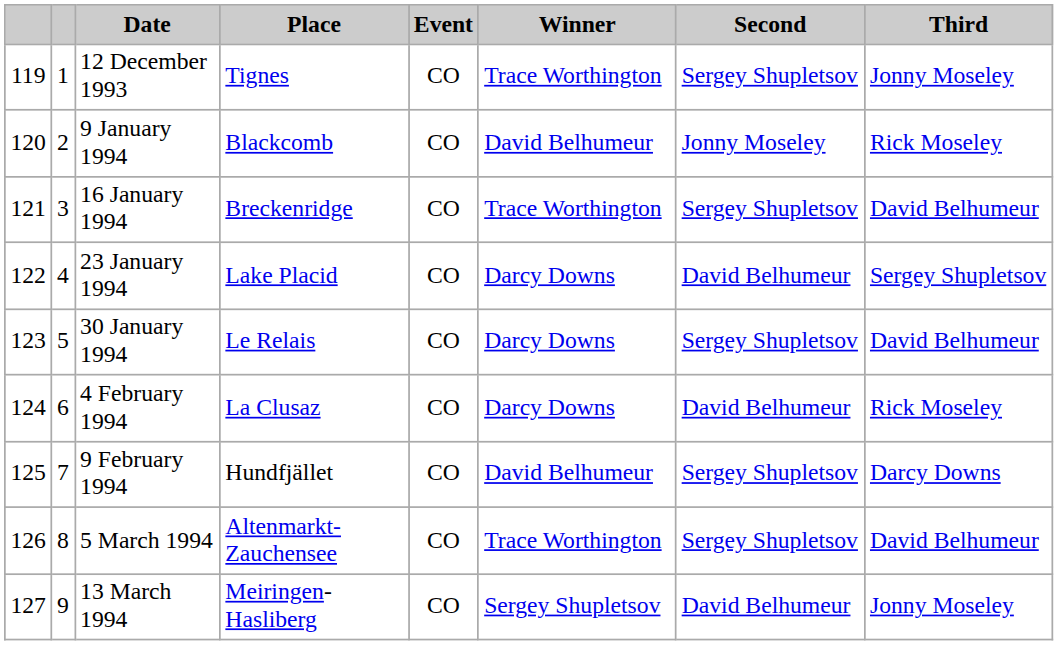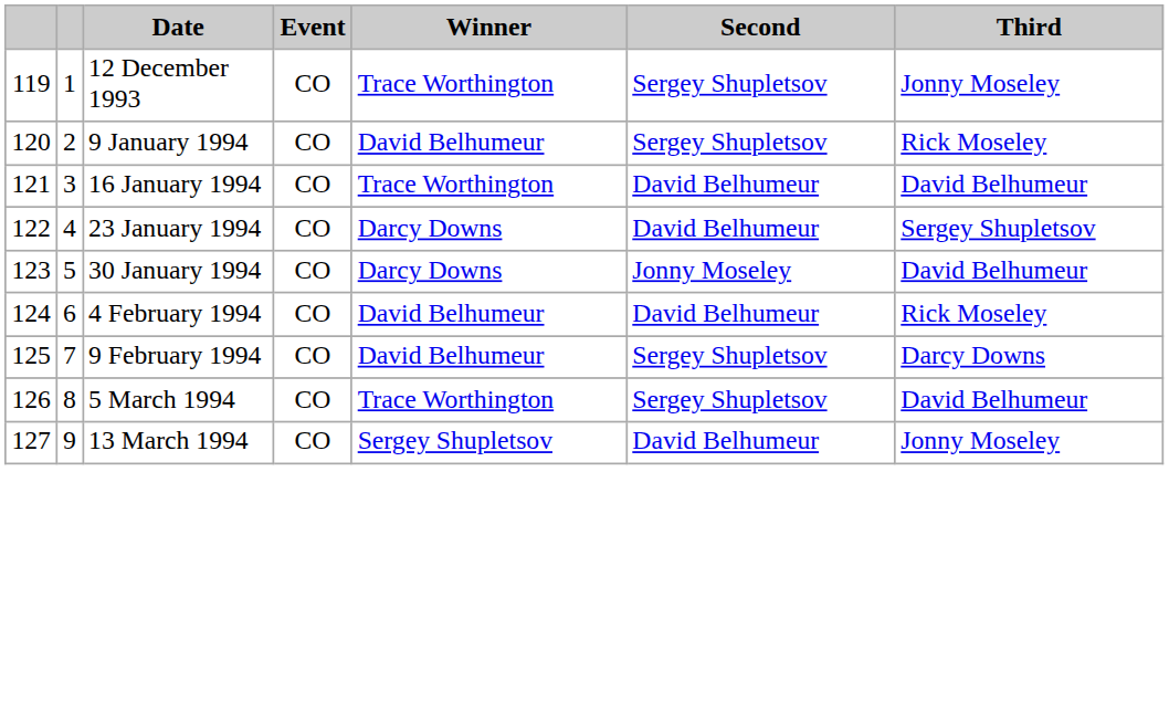- column: Place | Tignes | Blackcomb | Breckenridge | Lake Placid | Le Relais | La Clusaz | Hundfjället | Altenmarkt-Zauchensee | Meiringen-Hasliberg
9 January 1994 | Second: Jonny Moseley -> Sergey Shupletsov
16 January 1994 | Second: Sergey Shupletsov -> David Belhumeur
30 January 1994 | Second: Sergey Shupletsov -> Jonny Moseley
4 February 1994 | Winner: Darcy Downs -> David Belhumeur
